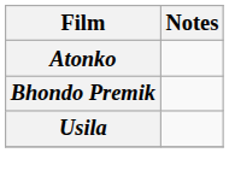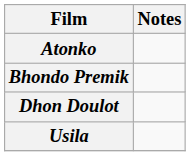+ row: Dhon Doulot
